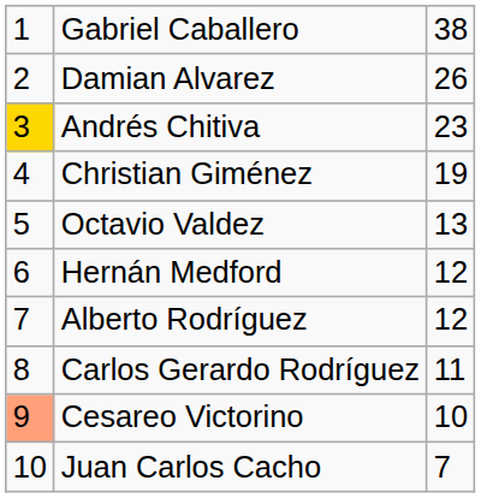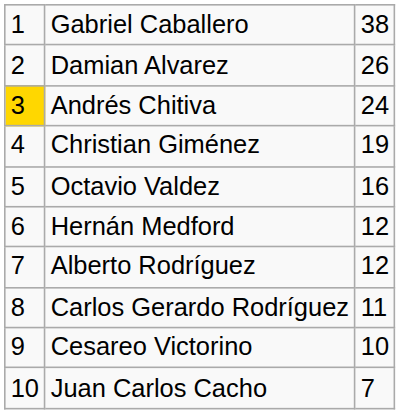Andrés Chitiva | column 3: 23 -> 24
Octavio Valdez | column 3: 13 -> 16
Cesareo Victorino | column 1: lightsalmon background -> no background
